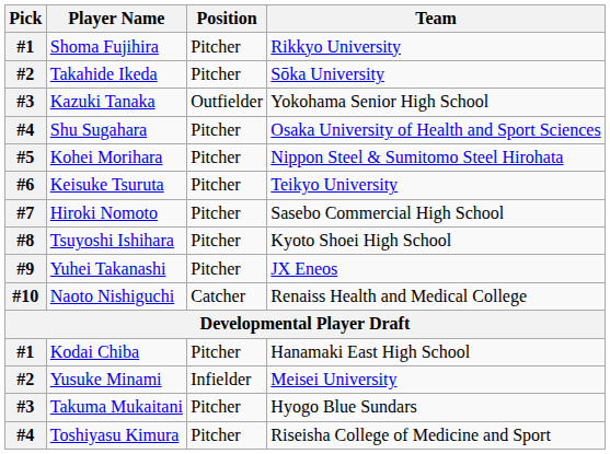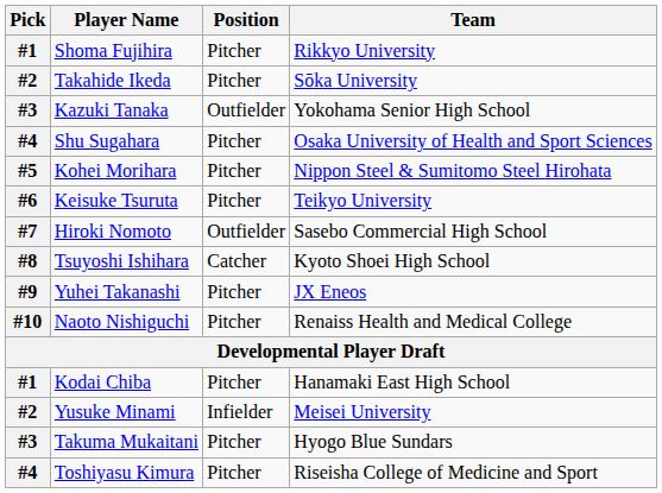Hiroki Nomoto | Position: Pitcher -> Outfielder
Tsuyoshi Ishihara | Position: Pitcher -> Catcher
Naoto Nishiguchi | Position: Catcher -> Pitcher
